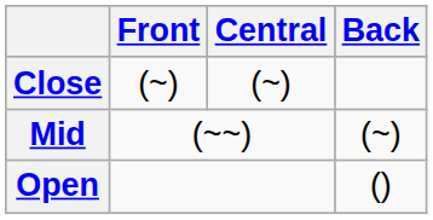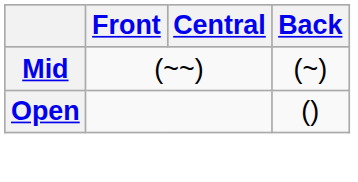- row: Close | (~) | (~)
